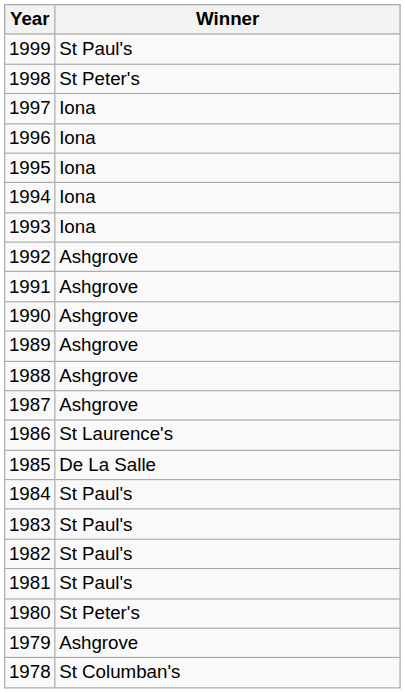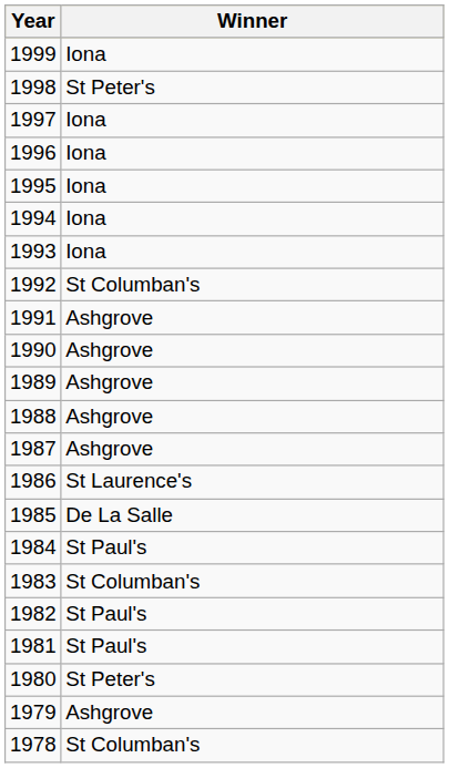1999 | Winner: St Paul's -> Iona
1992 | Winner: Ashgrove -> St Columban's
1983 | Winner: St Paul's -> St Columban's
